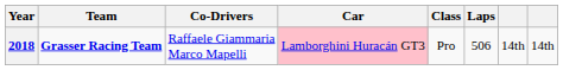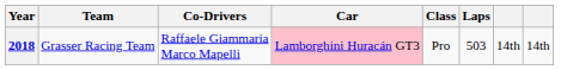2018 | Team: bold -> normal
2018 | Laps: 506 -> 503
